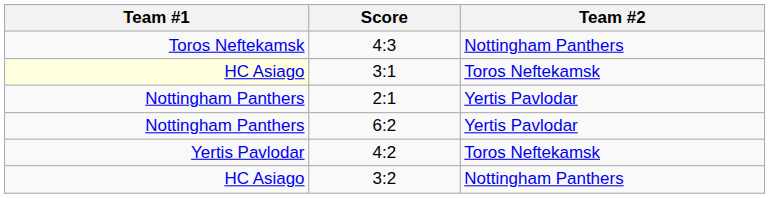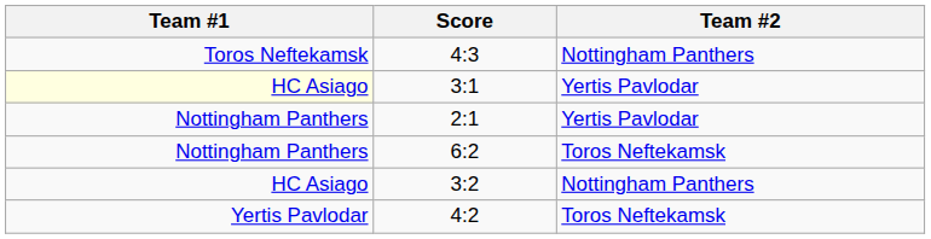3:1 | Team #2: Toros Neftekamsk -> Yertis Pavlodar
6:2 | Team #2: Yertis Pavlodar -> Toros Neftekamsk
rows swapped: 4:2 <-> 3:2
